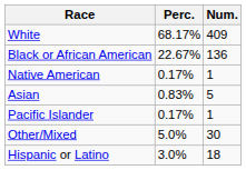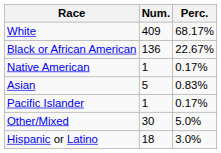columns swapped: Num. <-> Perc.
